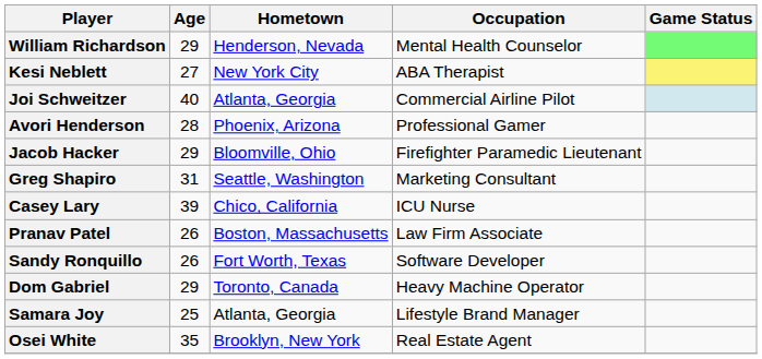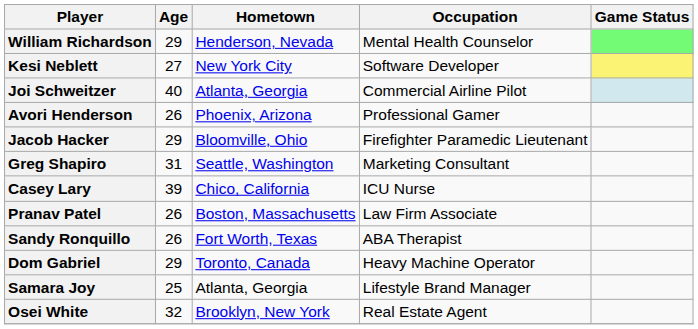Kesi Neblett | Occupation: ABA Therapist -> Software Developer
Avori Henderson | Age: 28 -> 26
Sandy Ronquillo | Occupation: Software Developer -> ABA Therapist
Osei White | Age: 35 -> 32
